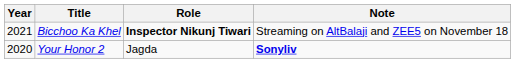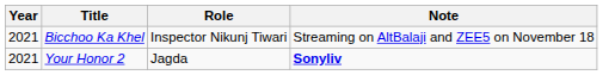Bicchoo Ka Khel | Role: bold -> normal
Your Honor 2 | Year: 2020 -> 2021
